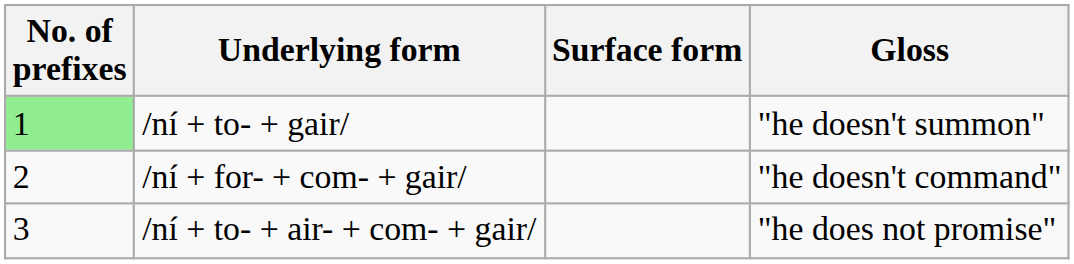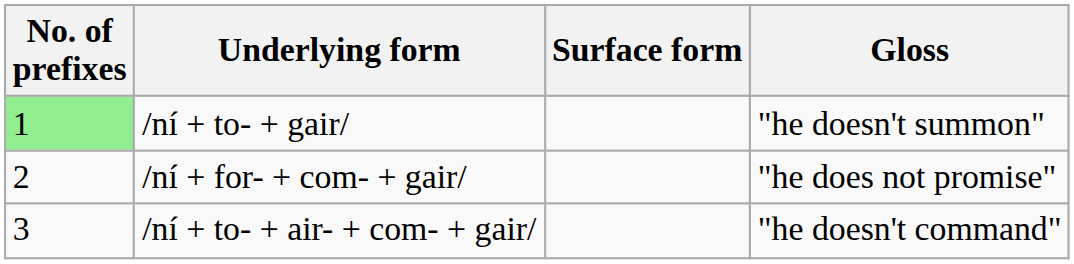/ní + for- + com- + gair/ | Gloss: "he doesn't command" -> "he does not promise"
/ní + to- + air- + com- + gair/ | Gloss: "he does not promise" -> "he doesn't command"
